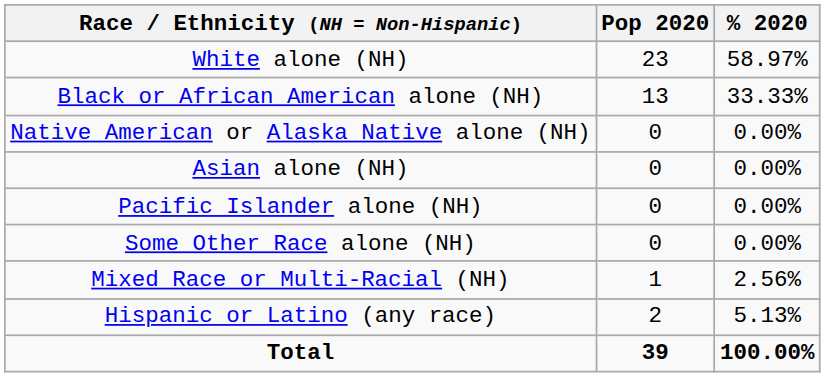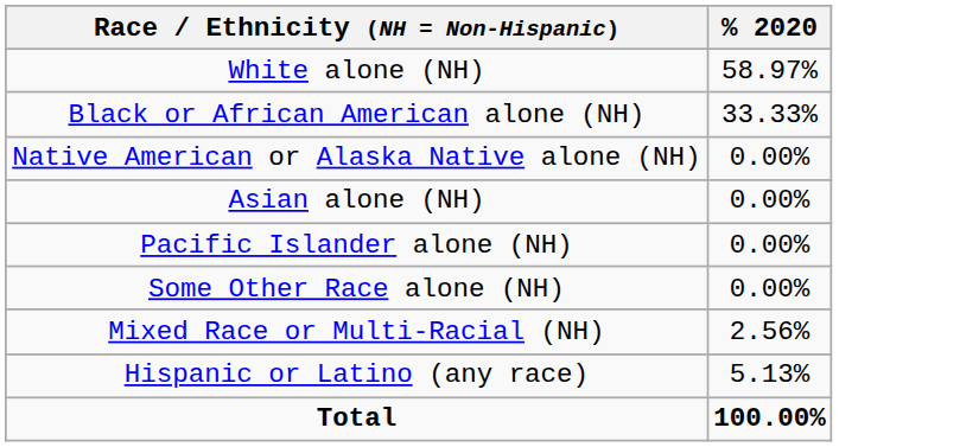- column: Pop 2020 | 23 | 13 | 0 | 0 | 0 | 0 | 1 | 2 | 39
